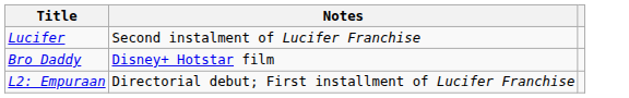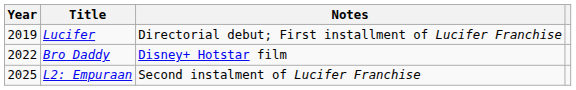+ column: Year | 2019 | 2022 | 2025
Lucifer | Notes: Second instalment of Lucifer Franchise -> Directorial debut; First installment of Lucifer Franchise
L2: Empuraan | Notes: Directorial debut; First installment of Lucifer Franchise -> Second instalment of Lucifer Franchise
